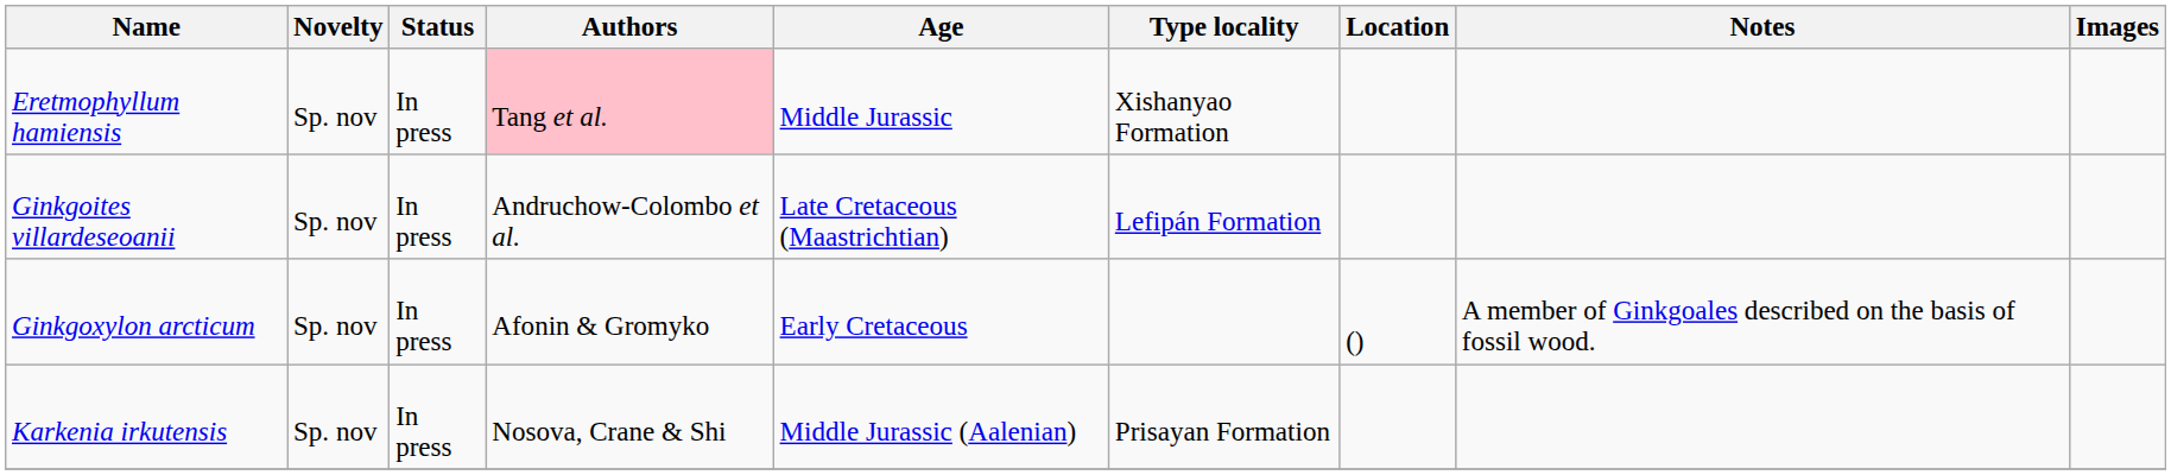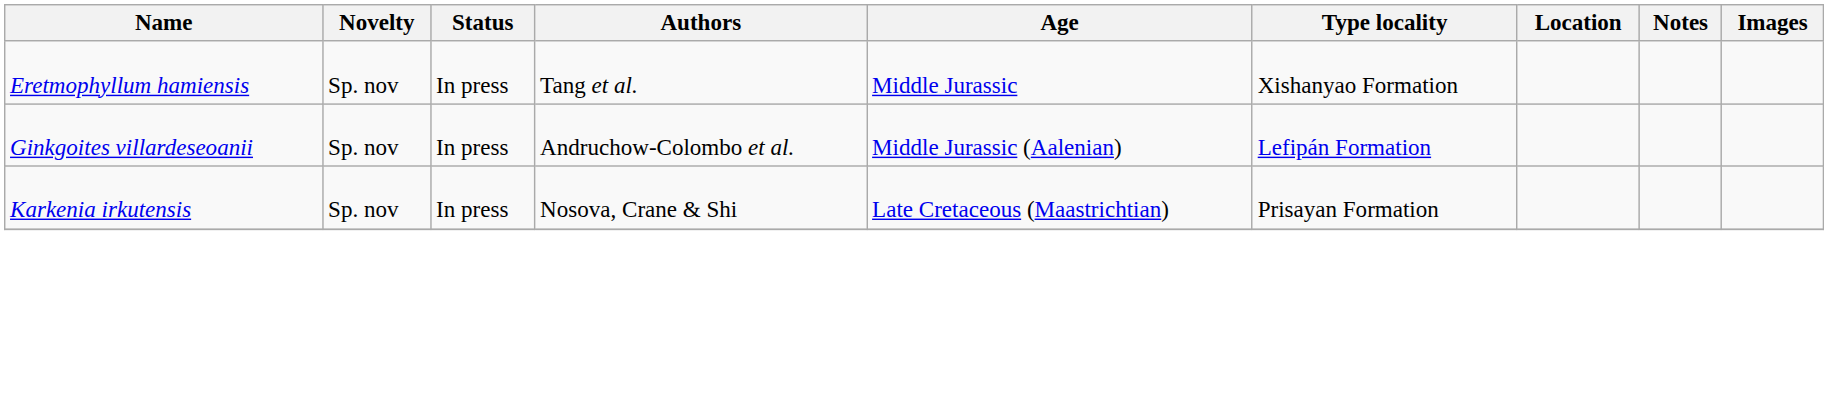Eretmophyllum hamiensis | Authors: pink background -> no background
Ginkgoites villardeseoanii | Age: Late Cretaceous (Maastrichtian) -> Middle Jurassic (Aalenian)
- row: Ginkgoxylon arcticum | Sp. nov | In press | Afonin & Gromyko | Early Cretaceous | () | A member of Ginkgoales described on the basis of fossil wood.
Karkenia irkutensis | Age: Middle Jurassic (Aalenian) -> Late Cretaceous (Maastrichtian)
